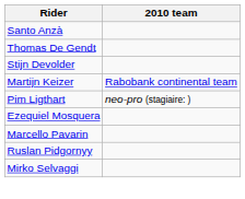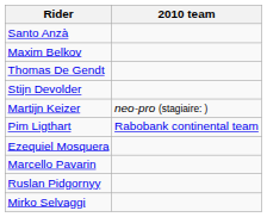+ row: Maxim Belkov
Martijn Keizer | 2010 team: Rabobank continental team -> neo-pro (stagiaire: )
Pim Ligthart | 2010 team: neo-pro (stagiaire: ) -> Rabobank continental team
